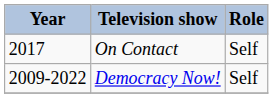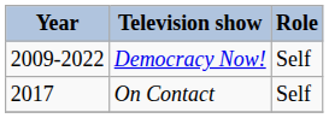rows swapped: Democracy Now! <-> On Contact
